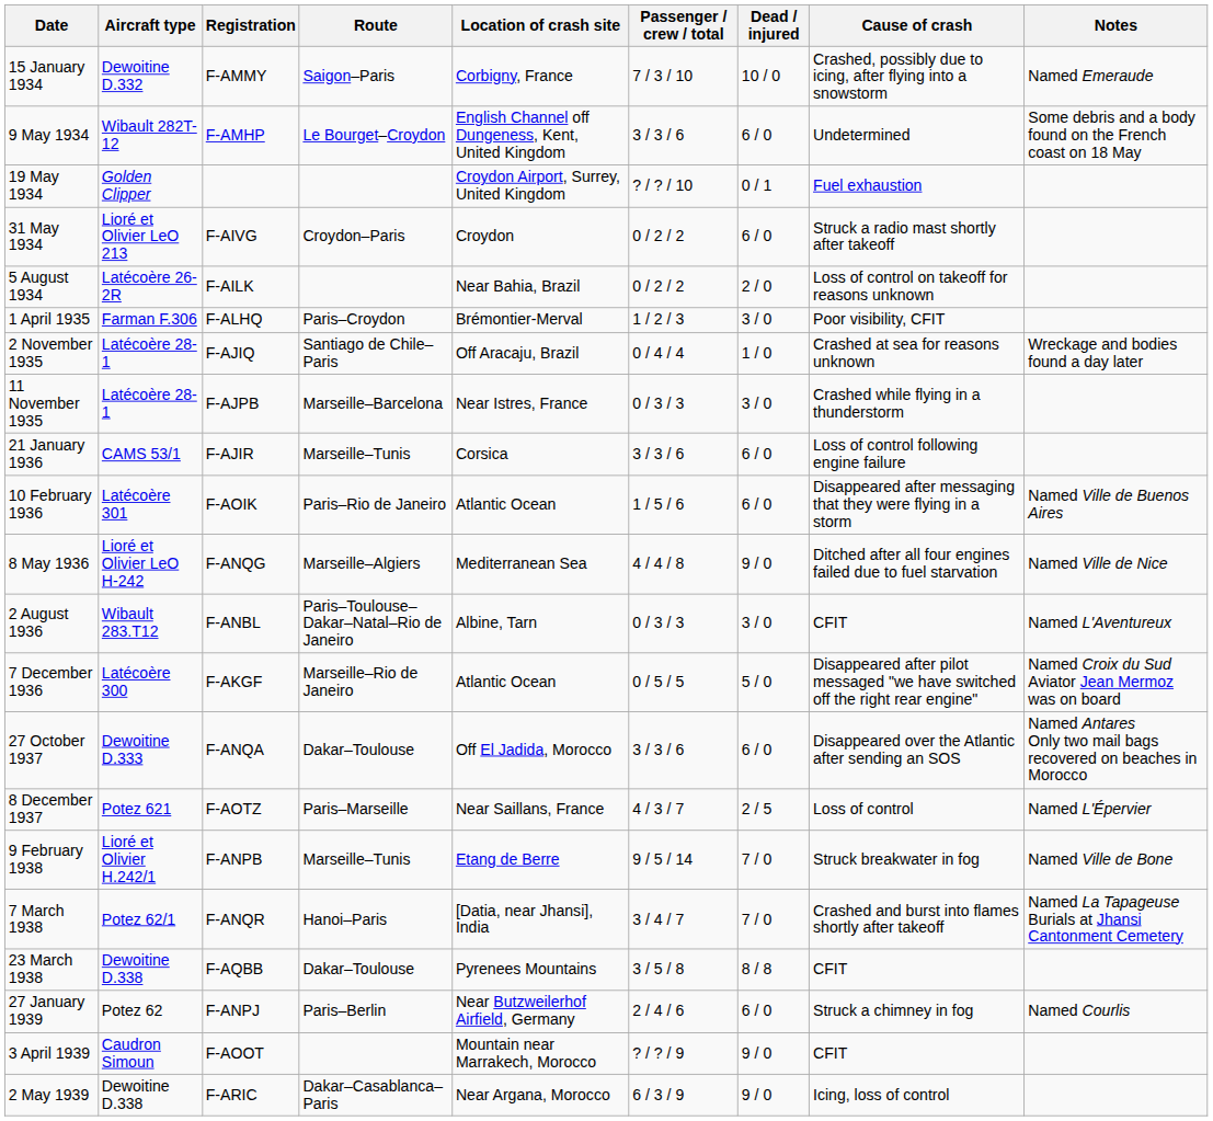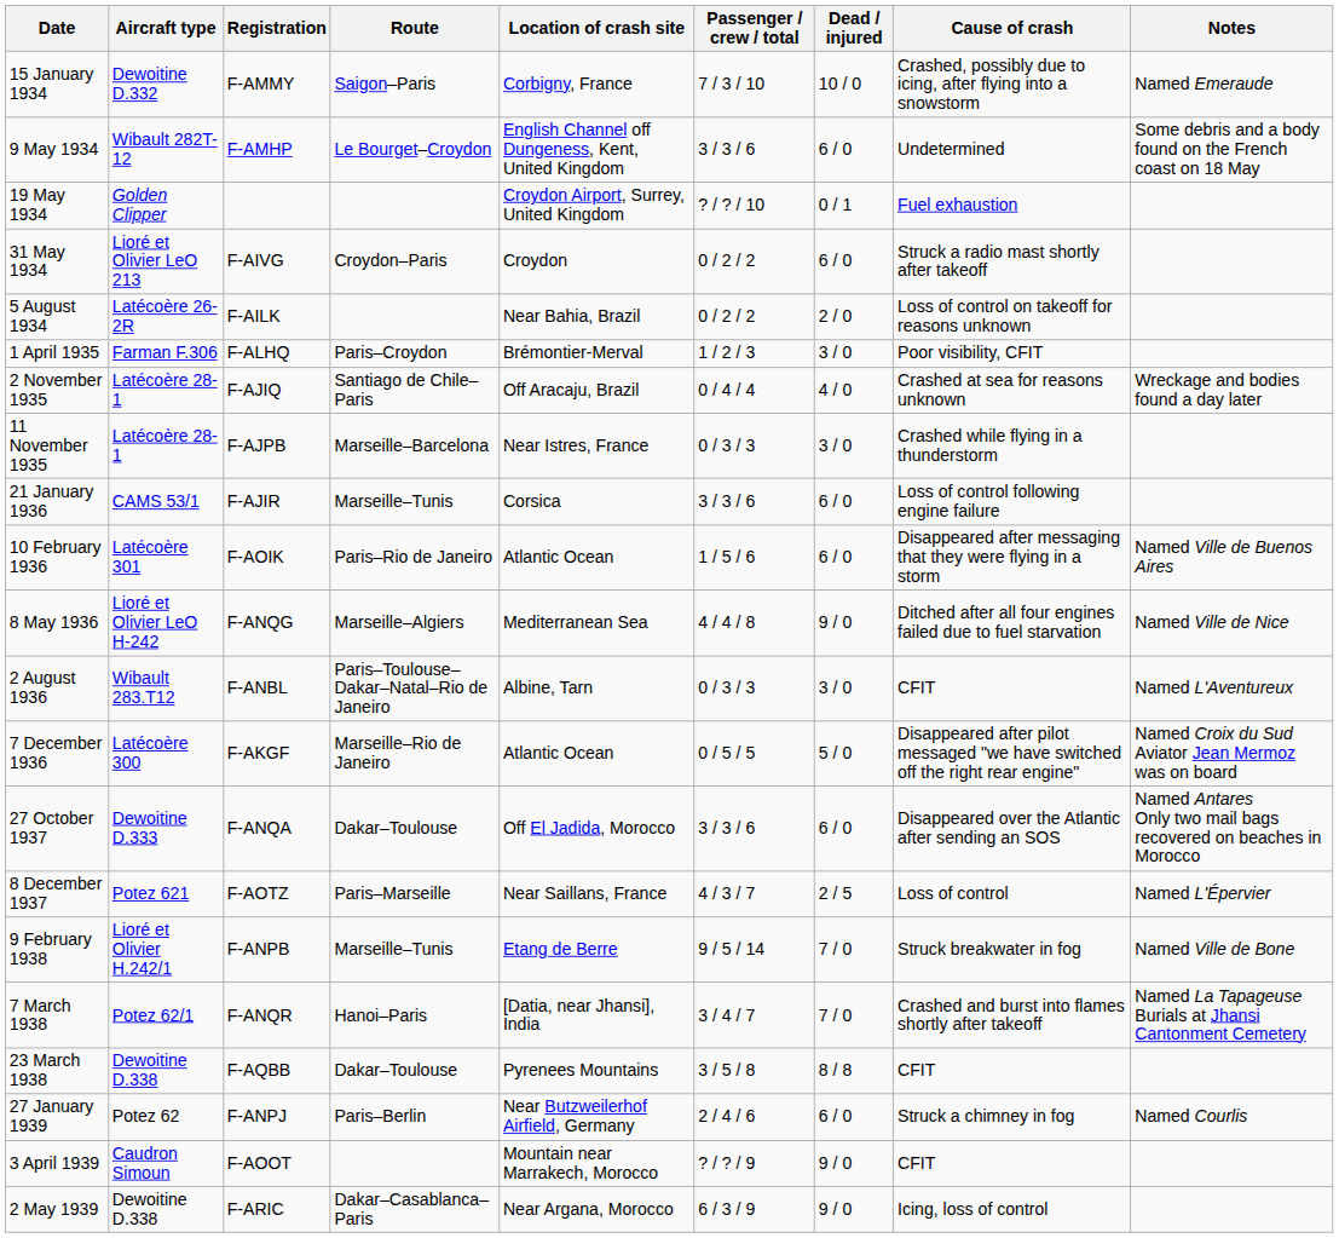2 November 1935 | Dead / injured: 1 / 0 -> 4 / 0
